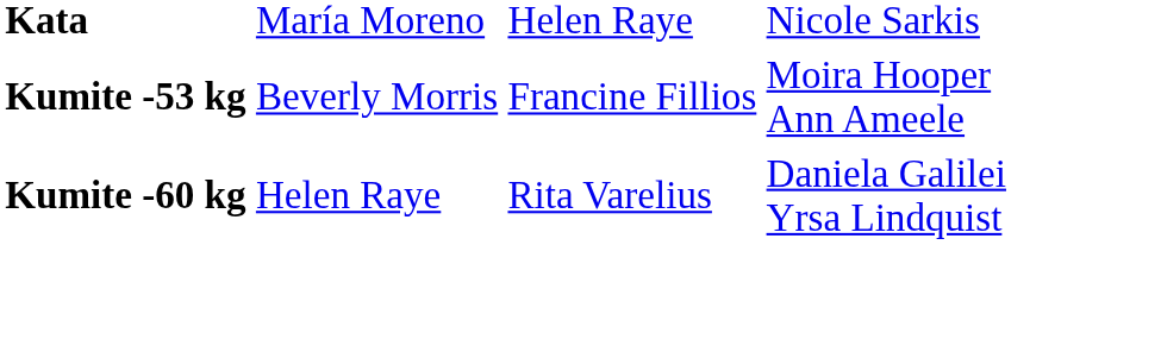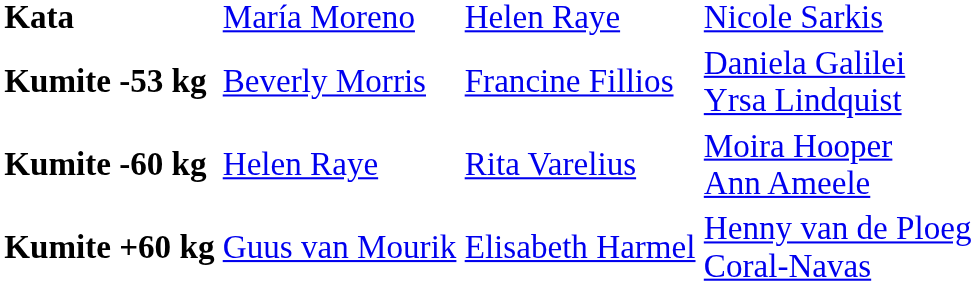Kumite -53 kg | column 4: Moira Hooper Ann Ameele -> Daniela Galilei Yrsa Lindquist
Kumite -60 kg | column 4: Daniela Galilei Yrsa Lindquist -> Moira Hooper Ann Ameele
+ row: Kumite +60 kg | Guus van Mourik | Elisabeth Harmel | Henny van de Ploeg Coral-Navas
